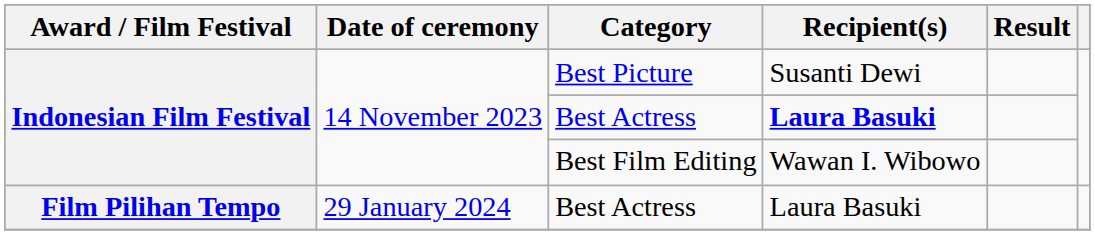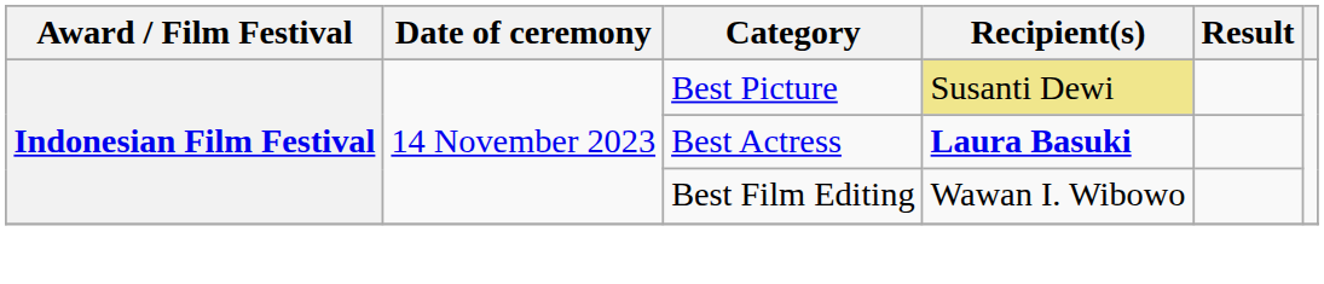Best Picture | Recipient(s): no background -> khaki background
- row: Film Pilihan Tempo | 29 January 2024 | Best Actress | Laura Basuki
